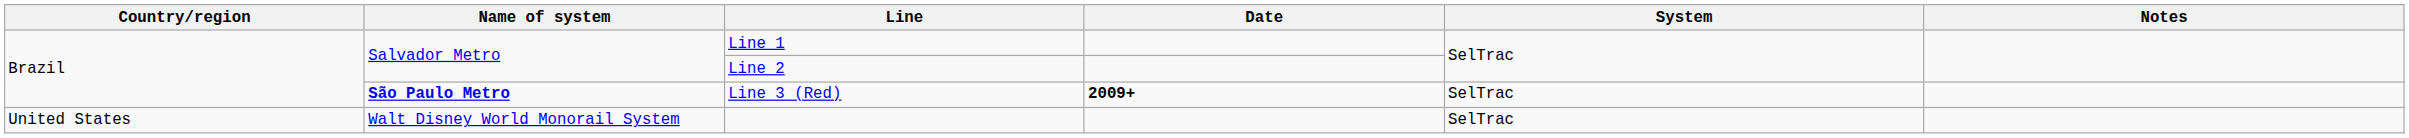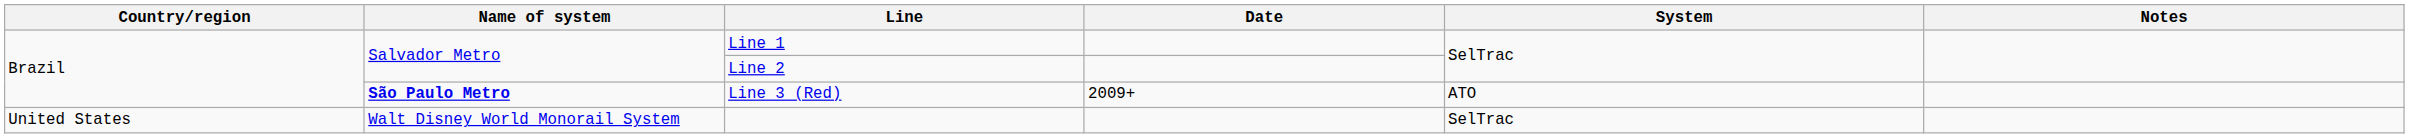Line 3 (Red) | Date: bold -> normal
Line 3 (Red) | System: SelTrac -> ATO
